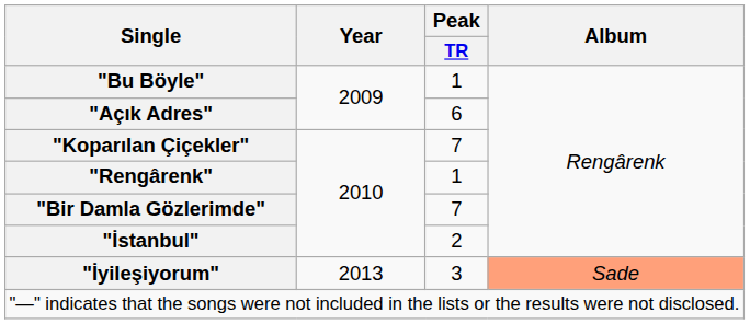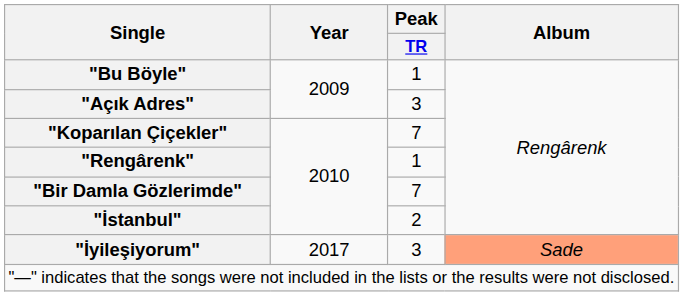"Açık Adres" | Peak / TR: 6 -> 3
"İyileşiyorum" | Year: 2013 -> 2017
